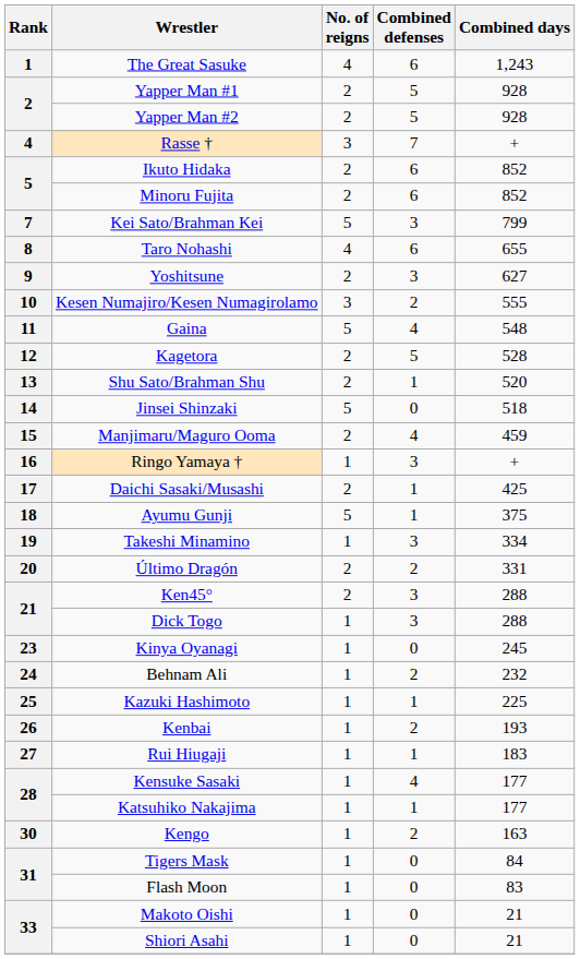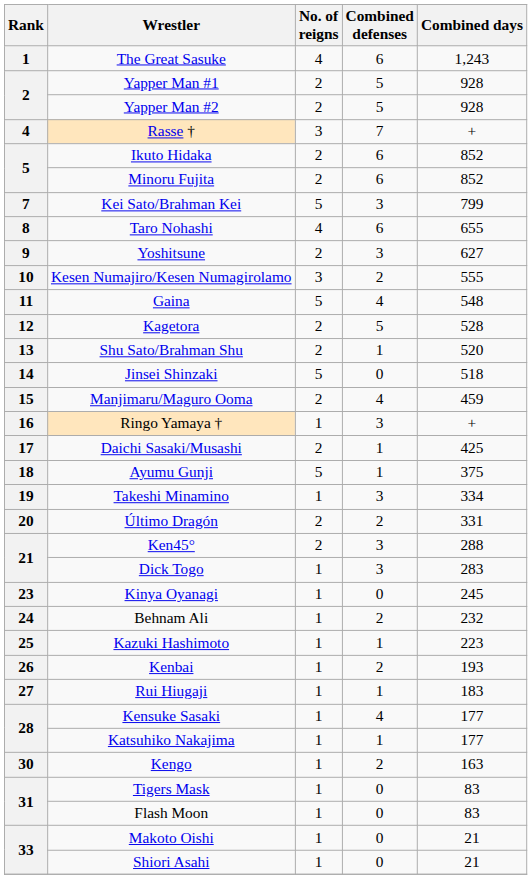Dick Togo | Combined days: 288 -> 283
Kazuki Hashimoto | Combined days: 225 -> 223
Tigers Mask | Combined days: 84 -> 83
